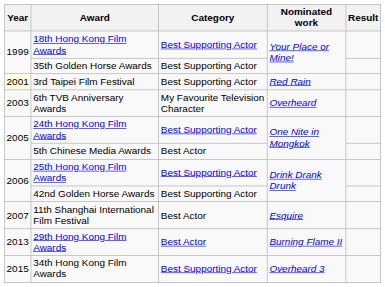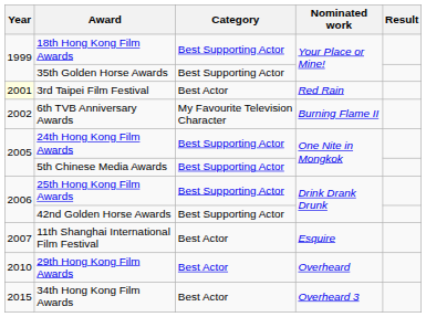3rd Taipei Film Festival | Category: Best Supporting Actor -> Best Actor
6th TVB Anniversary Awards | Year: 2003 -> 2002
6th TVB Anniversary Awards | Nominated work: Overheard -> Burning Flame II
5th Chinese Media Awards | Category: Best Actor -> Best Supporting Actor
29th Hong Kong Film Awards | Year: 2013 -> 2010
29th Hong Kong Film Awards | Nominated work: Burning Flame II -> Overheard
34th Hong Kong Film Awards | Category: Best Supporting Actor -> Best Actor
